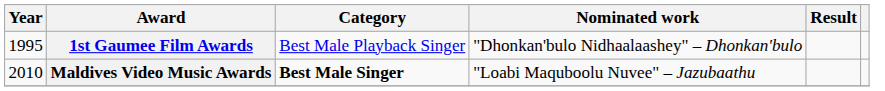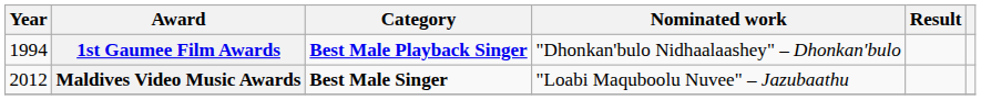1st Gaumee Film Awards | Year: 1995 -> 1994
1st Gaumee Film Awards | Category: normal -> bold
Maldives Video Music Awards | Year: 2010 -> 2012
